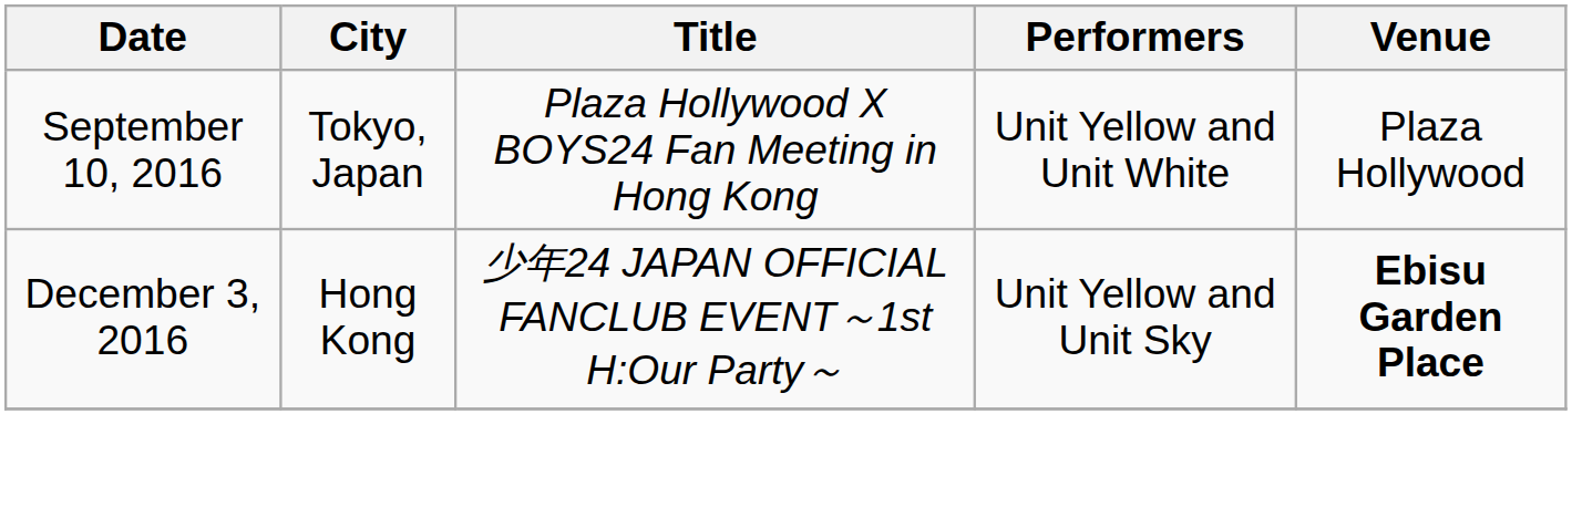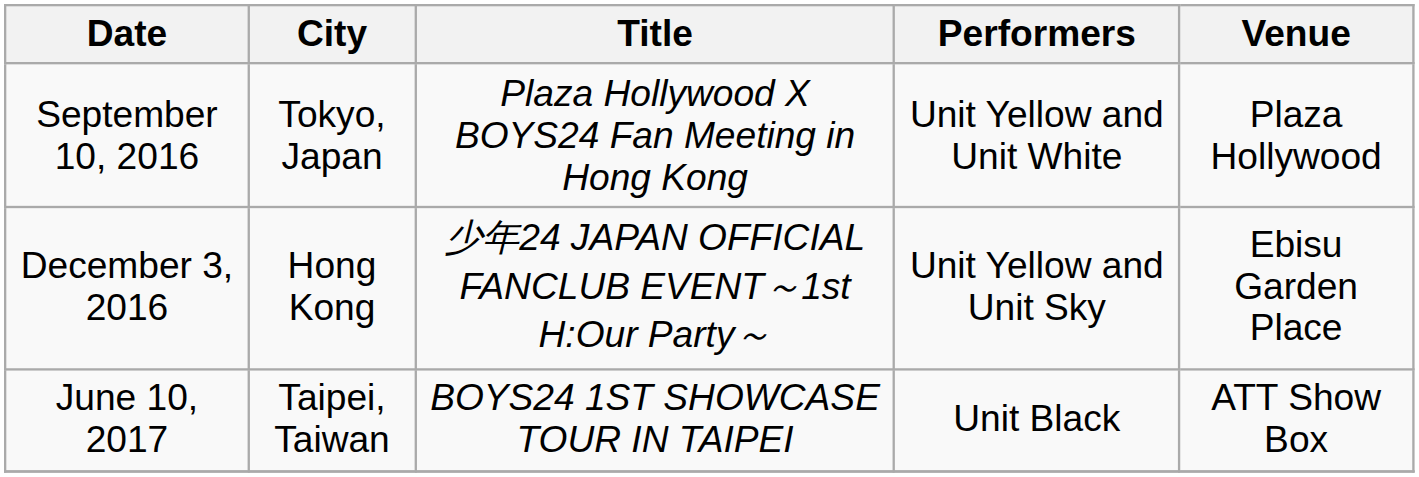December 3, 2016 | Venue: bold -> normal
+ row: June 10, 2017 | Taipei, Taiwan | BOYS24 1ST SHOWCASE TOUR IN TAIPEI | Unit Black | ATT Show Box
